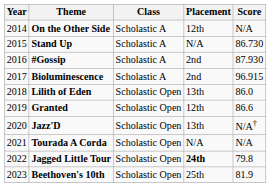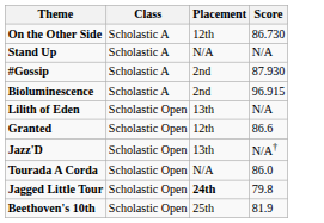- column: Year | 2014 | 2015 | 2016 | 2017 | 2018 | 2019 | 2020 | 2021 | 2022 | 2023
On the Other Side | Score: N/A -> 86.730
Stand Up | Score: 86.730 -> N/A
Lilith of Eden | Score: 86.0 -> N/A
Tourada A Corda | Score: N/A -> 86.0
